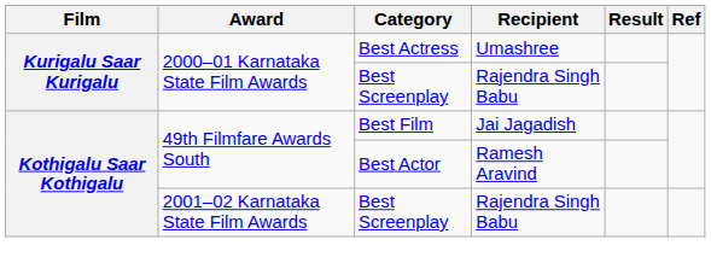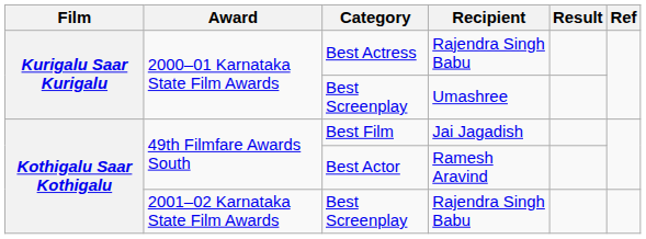Best Actress | Recipient: Umashree -> Rajendra Singh Babu
2000–01 Karnataka State Film Awards / Best Screenplay | Recipient: Rajendra Singh Babu -> Umashree
